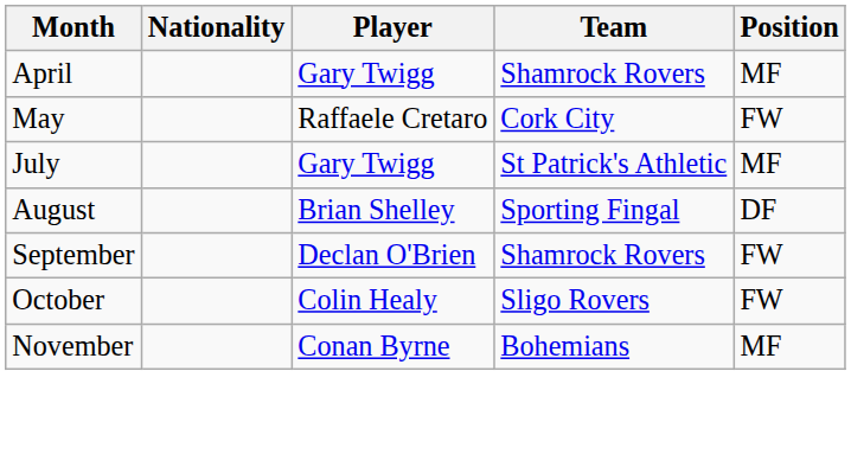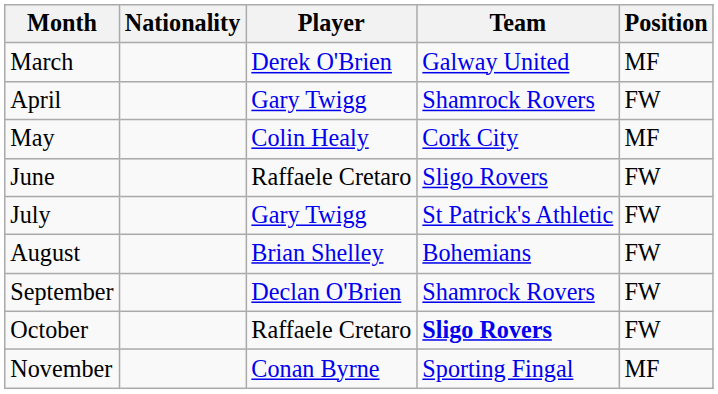+ row: March | Derek O'Brien | Galway United | MF
April | Position: MF -> FW
May | Player: Raffaele Cretaro -> Colin Healy
May | Position: FW -> MF
+ row: June | Raffaele Cretaro | Sligo Rovers | FW
July | Position: MF -> FW
August | Team: Sporting Fingal -> Bohemians
August | Position: DF -> FW
October | Player: Colin Healy -> Raffaele Cretaro
October | Team: normal -> bold
November | Team: Bohemians -> Sporting Fingal
